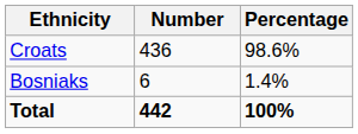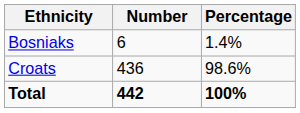rows swapped: Croats <-> Bosniaks
